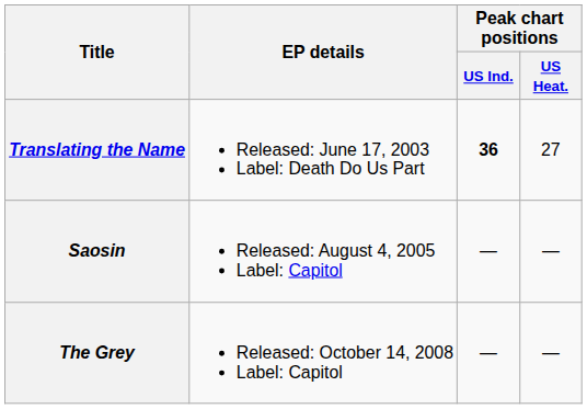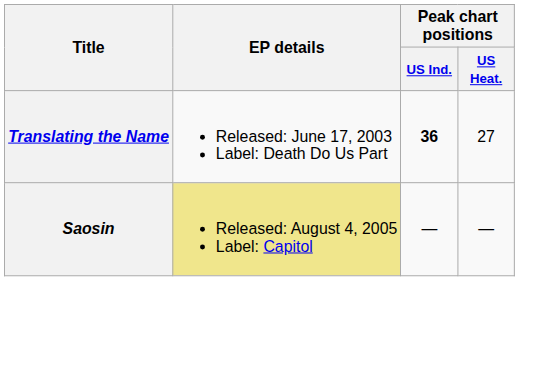Saosin | EP details: no background -> khaki background
- row: The Grey | Released: October 14, 2008 Label: Capitol | — | —
